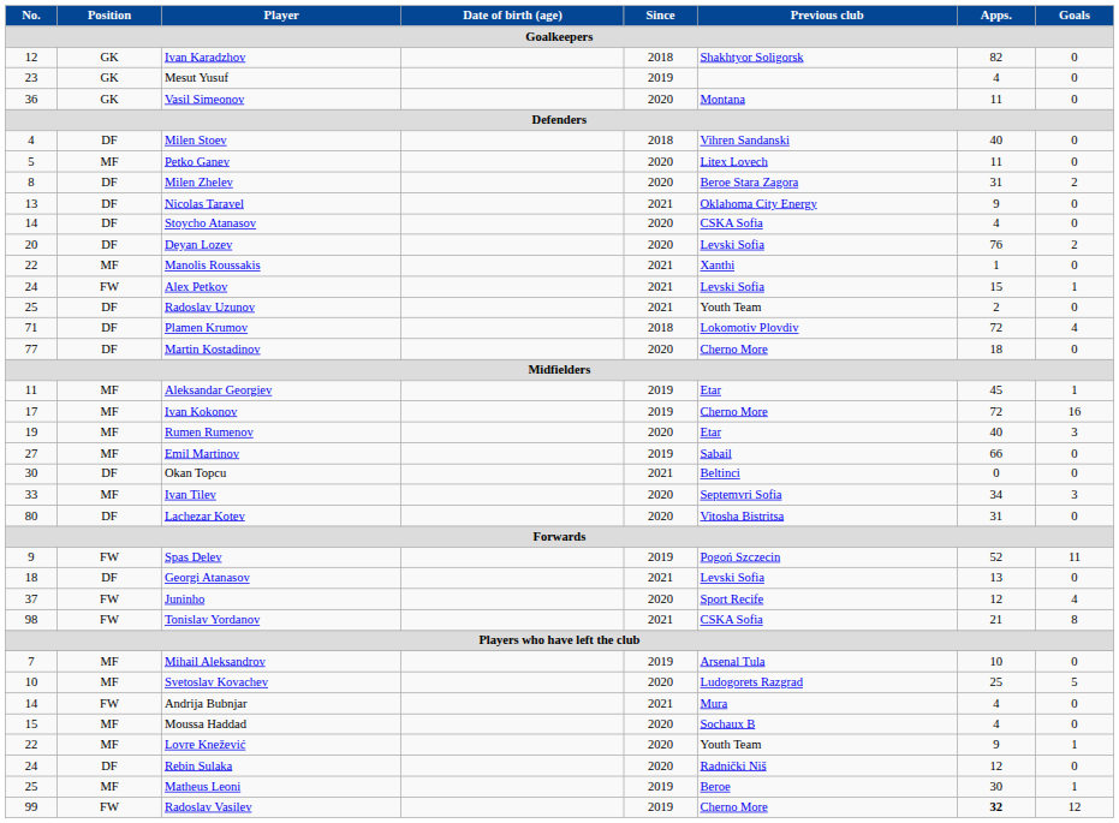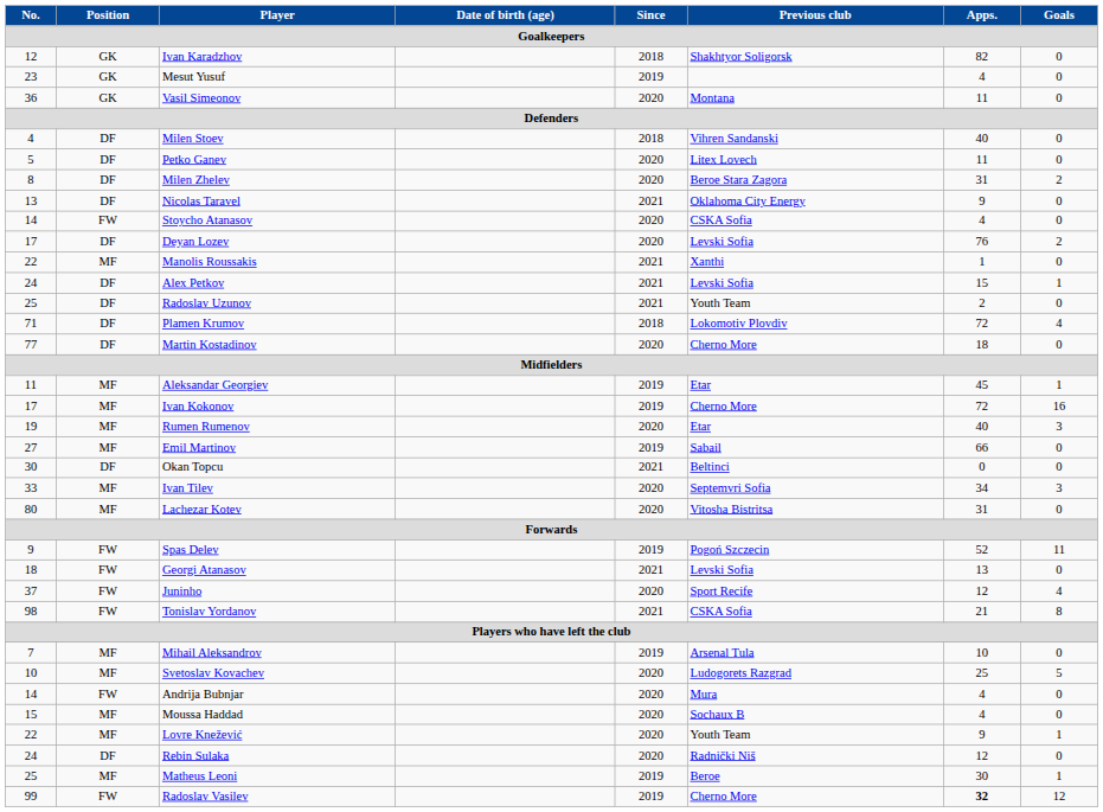Petko Ganev | Position: MF -> DF
Stoycho Atanasov | Position: DF -> FW
Deyan Lozev | No.: 20 -> 17
Alex Petkov | Position: FW -> DF
Lachezar Kotev | Position: DF -> MF
Georgi Atanasov | Position: DF -> FW
Andrija Bubnjar | Since: 2021 -> 2020
